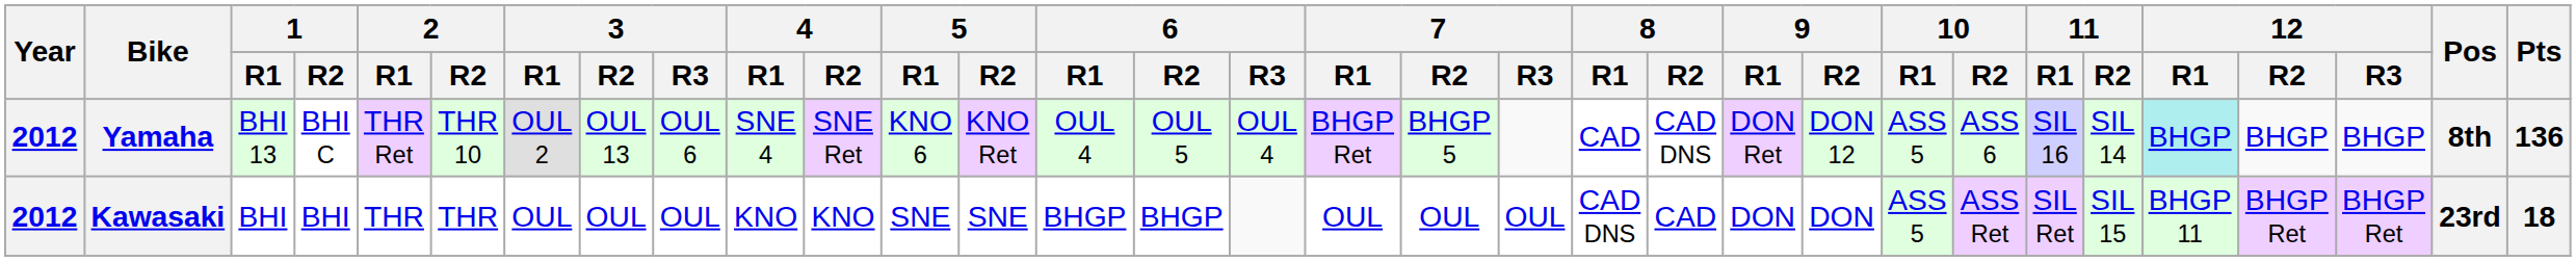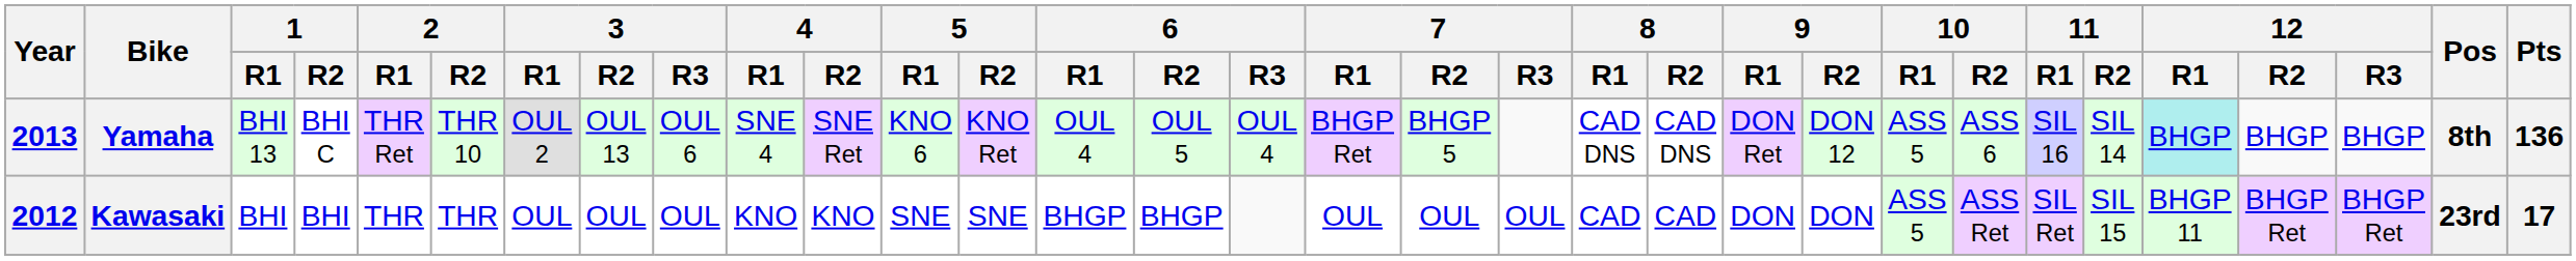Yamaha | Year: 2012 -> 2013
Yamaha | 8 / R1: CAD -> CAD DNS
Kawasaki | 8 / R1: CAD DNS -> CAD
Kawasaki | Pts: 18 -> 17
